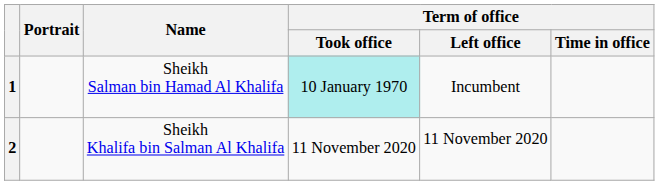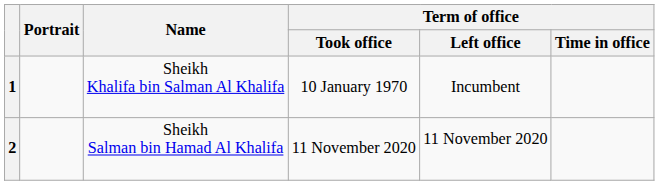1 | Name: Sheikh Salman bin Hamad Al Khalifa -> Sheikh Khalifa bin Salman Al Khalifa
1 | Term of office / Took office: paleturquoise background -> no background
2 | Name: Sheikh Khalifa bin Salman Al Khalifa -> Sheikh Salman bin Hamad Al Khalifa
